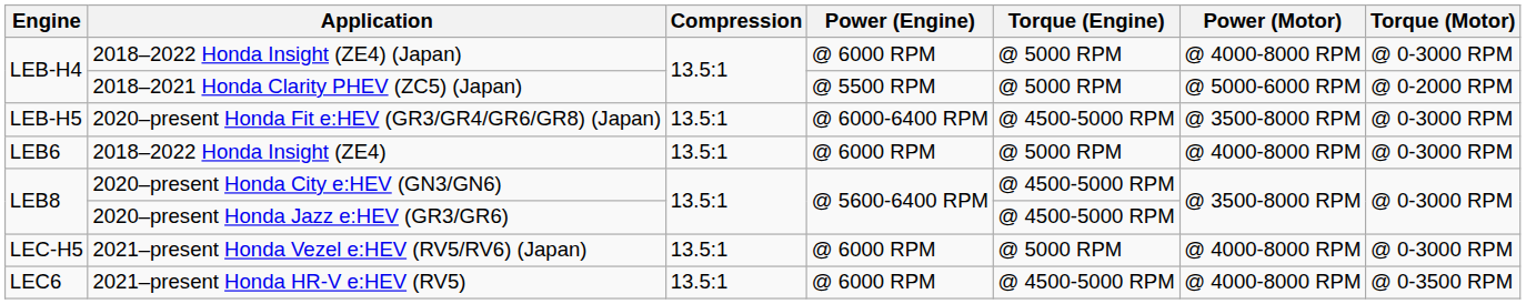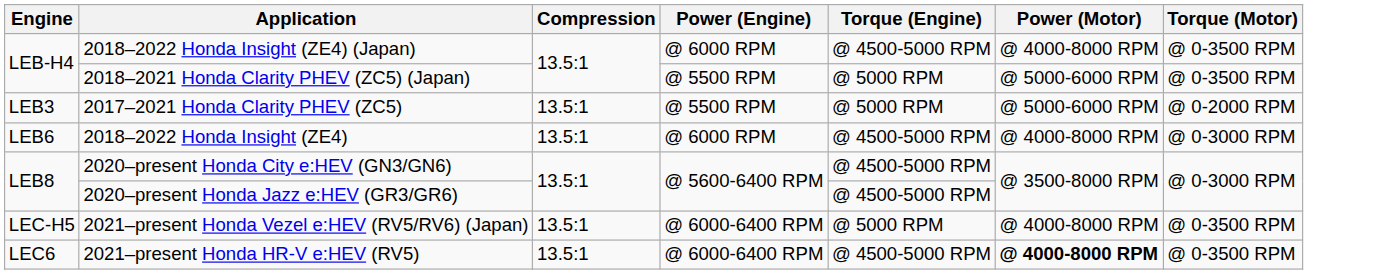2018–2022 Honda Insight (ZE4) (Japan) | Torque (Engine): @ 5000 RPM -> @ 4500-5000 RPM
2018–2022 Honda Insight (ZE4) (Japan) | Torque (Motor): @ 0-3000 RPM -> @ 0-3500 RPM
2018–2021 Honda Clarity PHEV (ZC5) (Japan) | Torque (Motor): @ 0-2000 RPM -> @ 0-3500 RPM
- row: LEB-H5 | 2020–present Honda Fit e:HEV (GR3/GR4/GR6/GR8) (Japan) | 13.5:1 | @ 6000-6400 RPM | @ 4500-5000 RPM | @ 3500-8000 RPM | @ 0-3000 RPM
+ row: LEB3 | 2017–2021 Honda Clarity PHEV (ZC5) | 13.5:1 | @ 5500 RPM | @ 5000 RPM | @ 5000-6000 RPM | @ 0-2000 RPM
2018–2022 Honda Insight (ZE4) | Torque (Engine): @ 5000 RPM -> @ 4500-5000 RPM
2021–present Honda Vezel e:HEV (RV5/RV6) (Japan) | Power (Engine): @ 6000 RPM -> @ 6000-6400 RPM
2021–present Honda Vezel e:HEV (RV5/RV6) (Japan) | Torque (Motor): @ 0-3000 RPM -> @ 0-3500 RPM
2021–present Honda HR-V e:HEV (RV5) | Power (Engine): @ 6000 RPM -> @ 6000-6400 RPM
2021–present Honda HR-V e:HEV (RV5) | Power (Motor): normal -> bold
